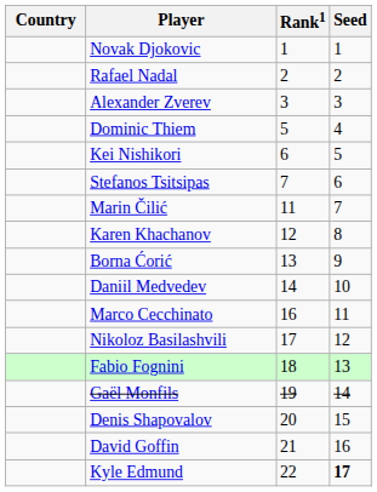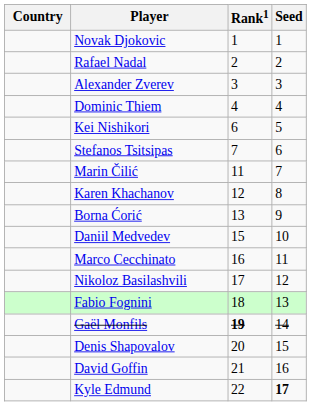Dominic Thiem | Rank1: 5 -> 4
Daniil Medvedev | Rank1: 14 -> 15
Gaël Monfils | Rank1: normal -> bold
